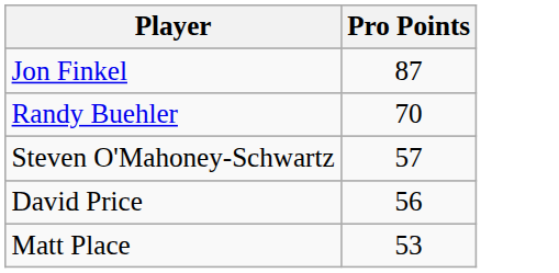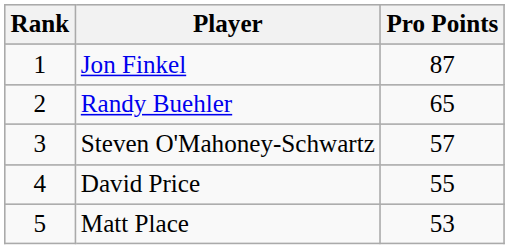+ column: Rank | 1 | 2 | 3 | 4 | 5
Randy Buehler | Pro Points: 70 -> 65
David Price | Pro Points: 56 -> 55
